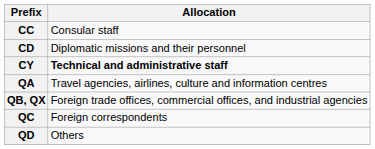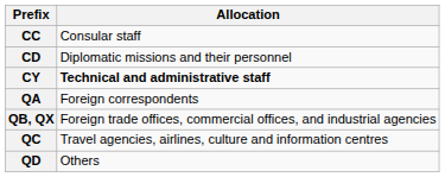QA | Allocation: Travel agencies, airlines, culture and information centres -> Foreign correspondents
QC | Allocation: Foreign correspondents -> Travel agencies, airlines, culture and information centres
